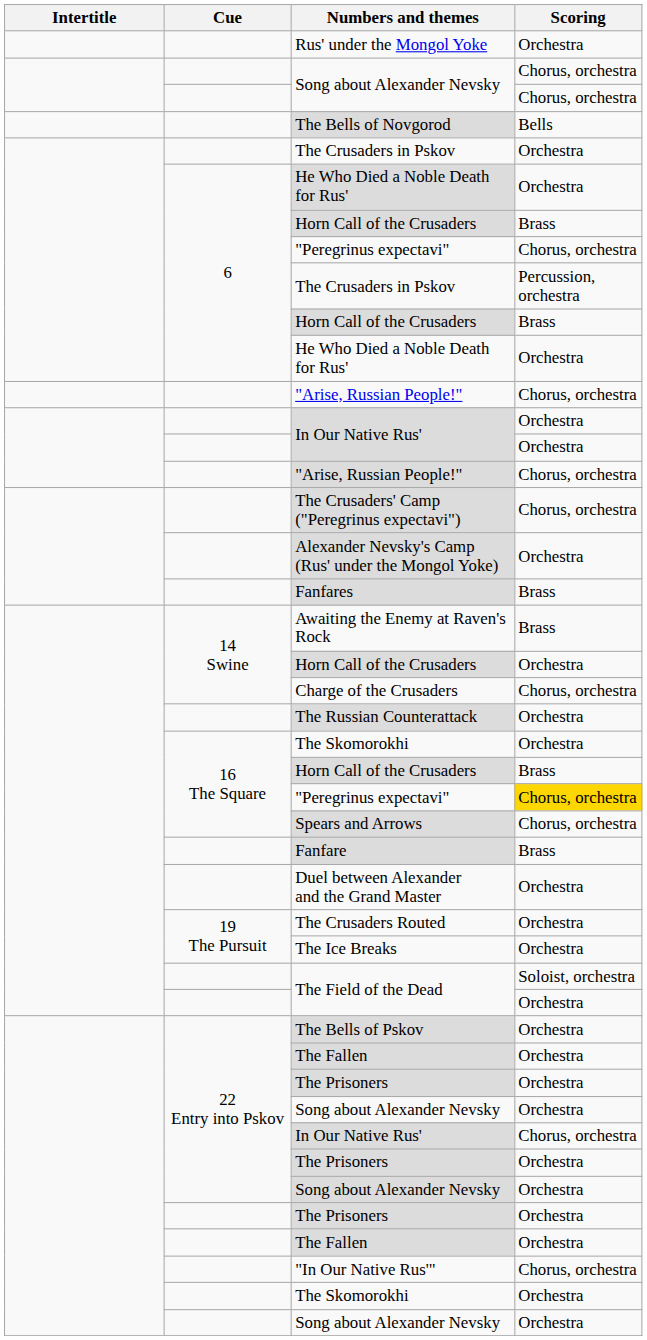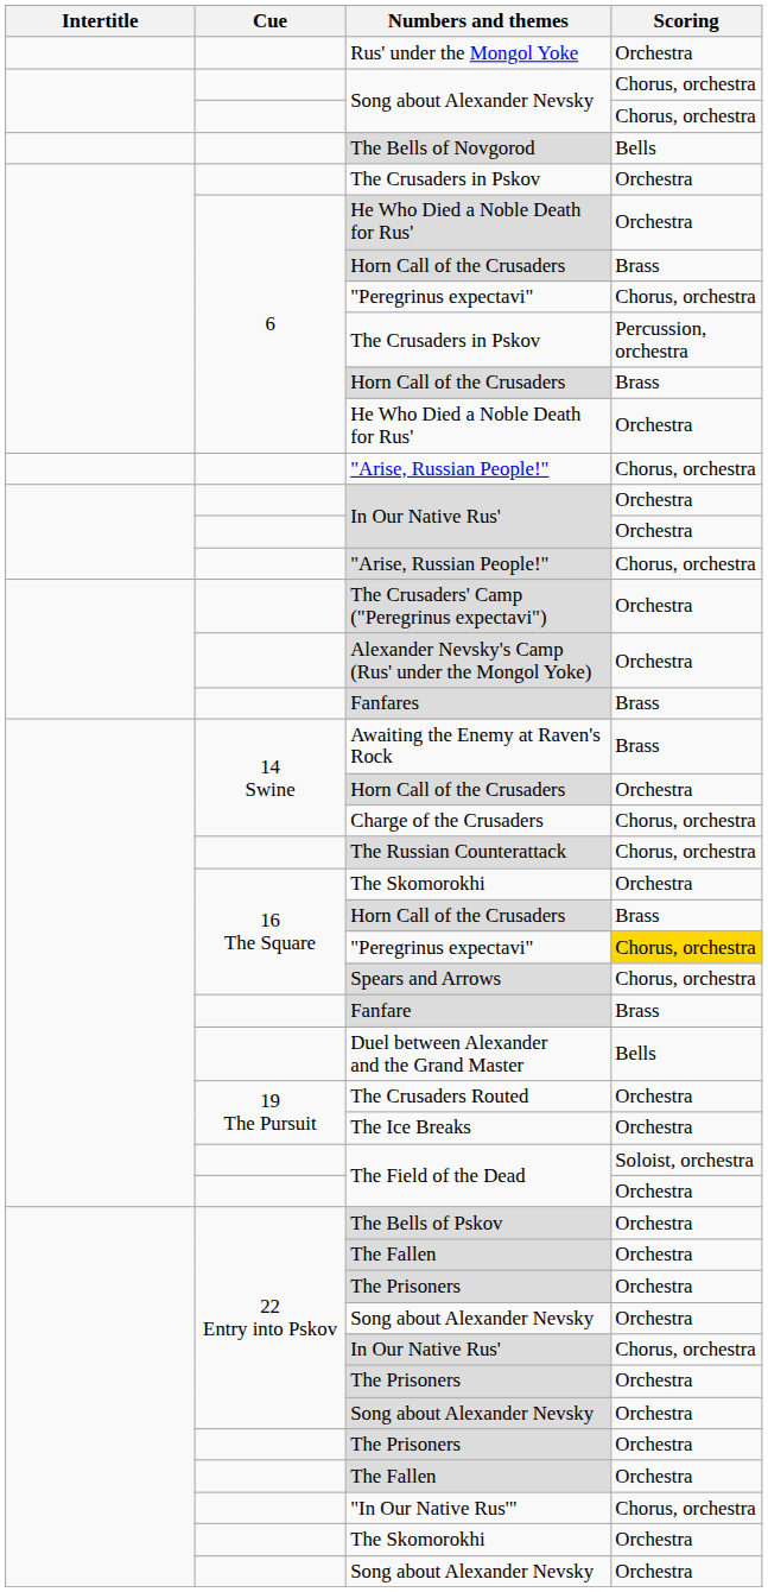The Crusaders' Camp ("Peregrinus expectavi") | Scoring: Chorus, orchestra -> Orchestra
The Russian Counterattack | Scoring: Orchestra -> Chorus, orchestra
Duel between Alexander and the Grand Master | Scoring: Orchestra -> Bells
